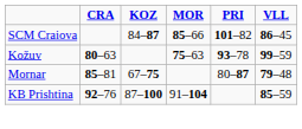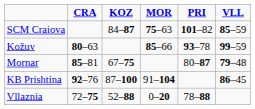SCM Craiova | MOR: 85–66 -> 75–63
SCM Craiova | VLL: 86–45 -> 85–59
Kožuv | MOR: 75–63 -> 85–66
KB Prishtina | VLL: 85–59 -> 86–45
+ row: Vllaznia | 72–75 | 52–88 | 0–20 | 78–88
